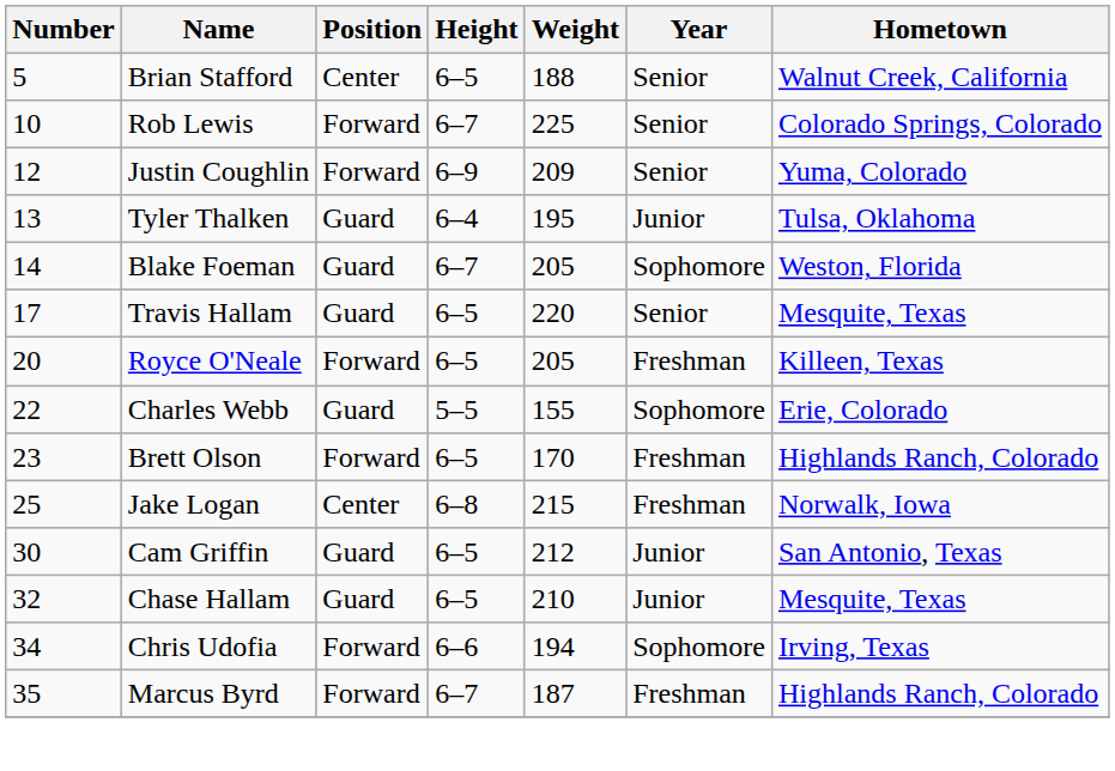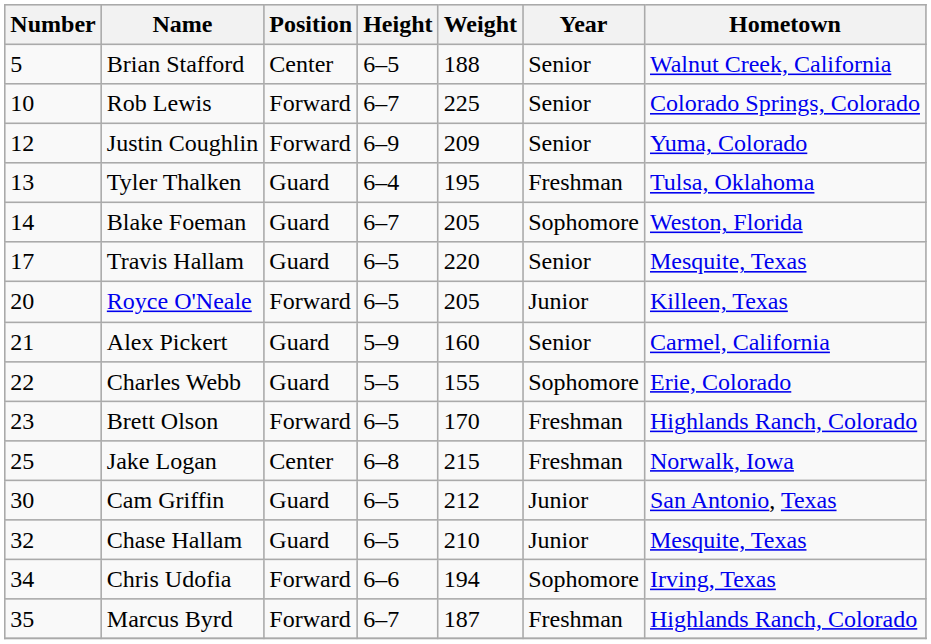Tyler Thalken | Year: Junior -> Freshman
Royce O'Neale | Year: Freshman -> Junior
+ row: 21 | Alex Pickert | Guard | 5–9 | 160 | Senior | Carmel, California
